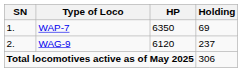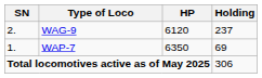rows swapped: WAP-7 <-> WAG-9
